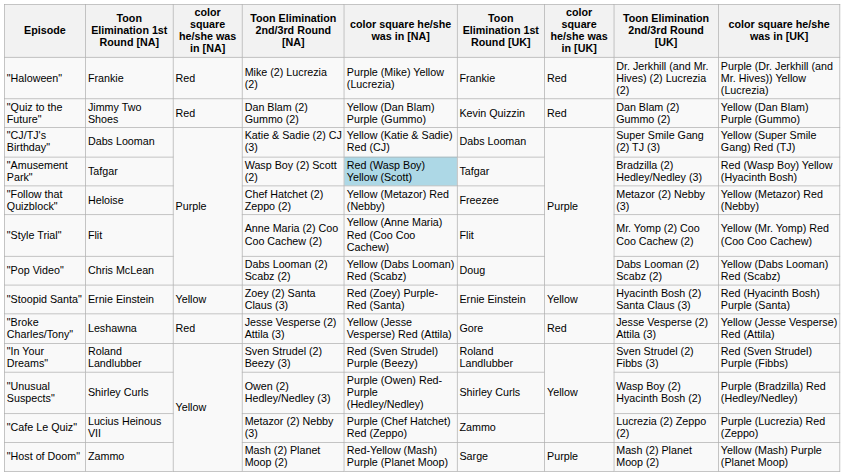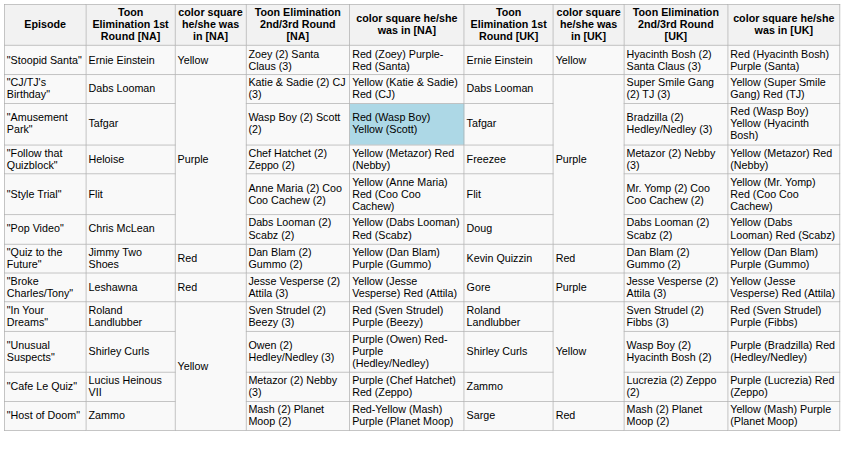- row: "Haloween" | Frankie | Red | Mike (2) Lucrezia (2) | Purple (Mike) Yellow (Lucrezia) | Frankie | Red | Dr. Jerkhill (and Mr. Hives) (2) Lucrezia (2) | Purple (Dr. Jerkhill (and Mr. Hives)) Yellow (Lucrezia)
rows swapped: "Stoopid Santa" <-> "Quiz to the Future"
"Broke Charles/Tony" | column 7: Red -> Purple
"Host of Doom" | column 7: Purple -> Red
